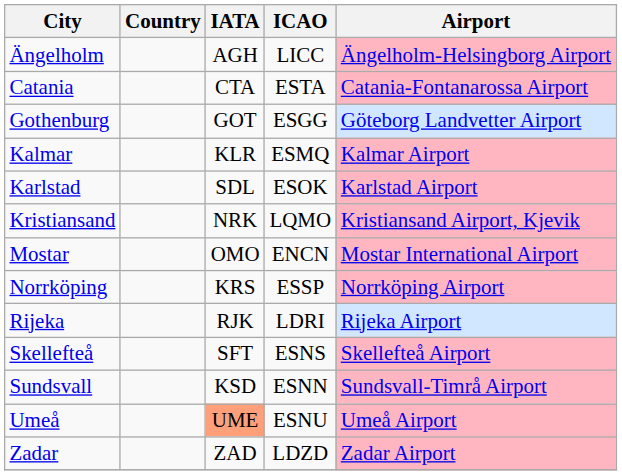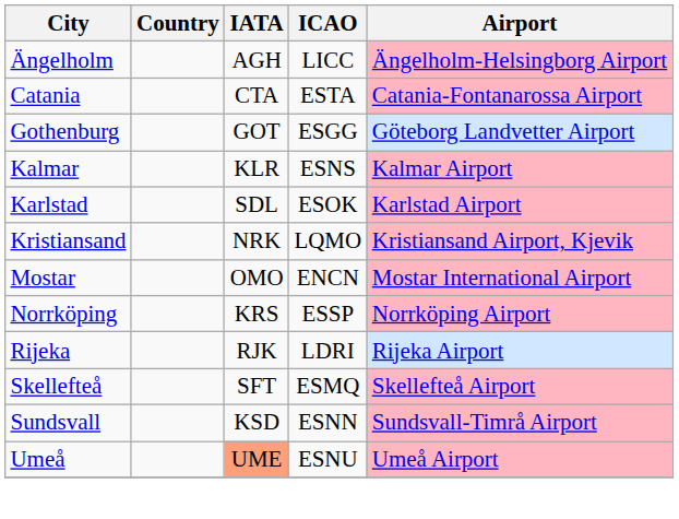Kalmar | ICAO: ESMQ -> ESNS
Skellefteå | ICAO: ESNS -> ESMQ
- row: Zadar | ZAD | LDZD | Zadar Airport
